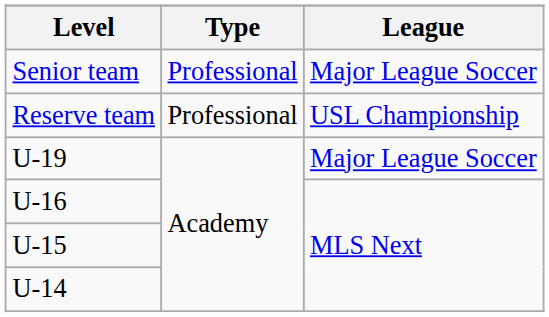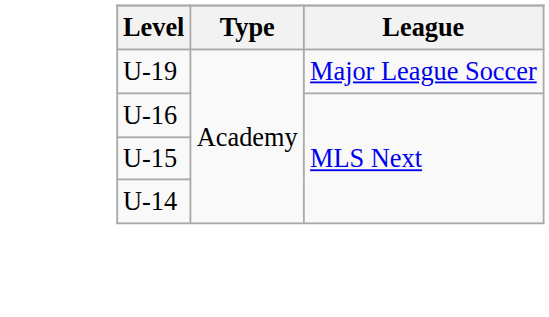- row: Senior team | Professional | Major League Soccer
- row: Reserve team | Professional | USL Championship
